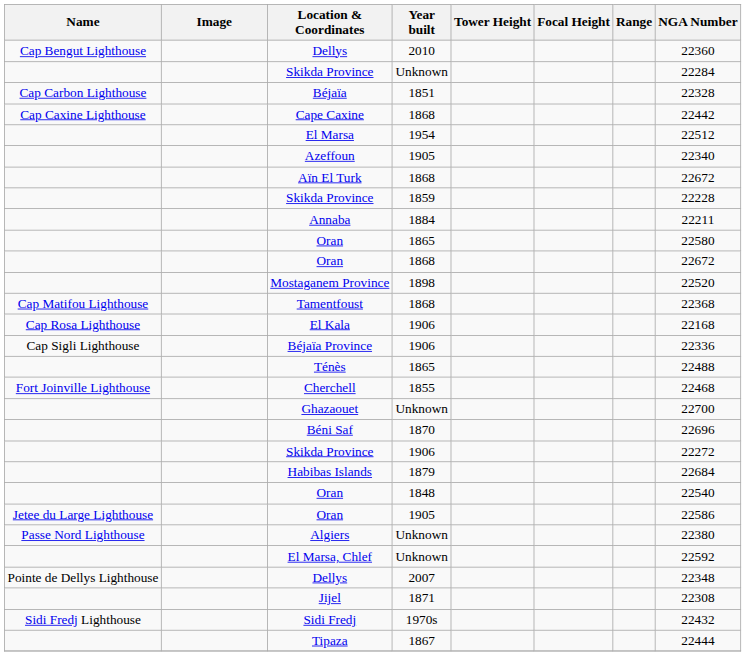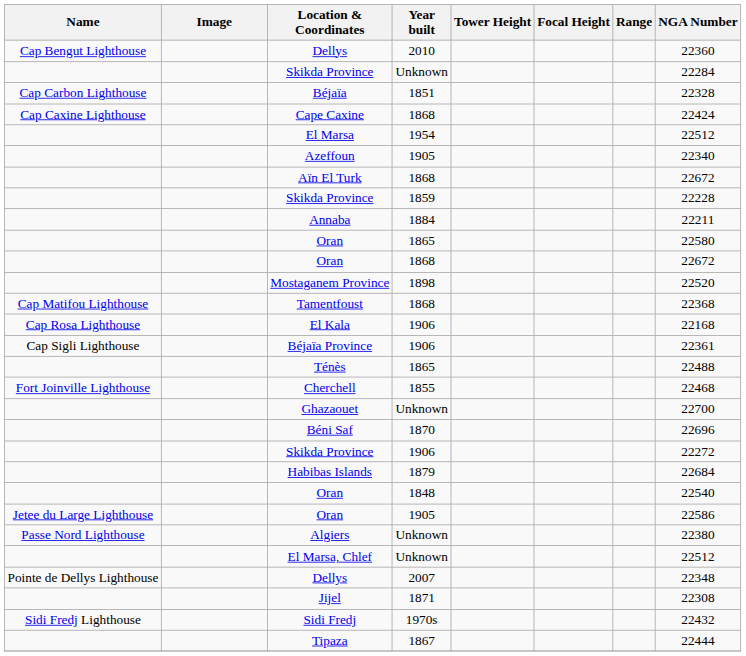Cape Caxine | NGA Number: 22442 -> 22424
Béjaïa Province | NGA Number: 22336 -> 22361
El Marsa, Chlef | NGA Number: 22592 -> 22512
